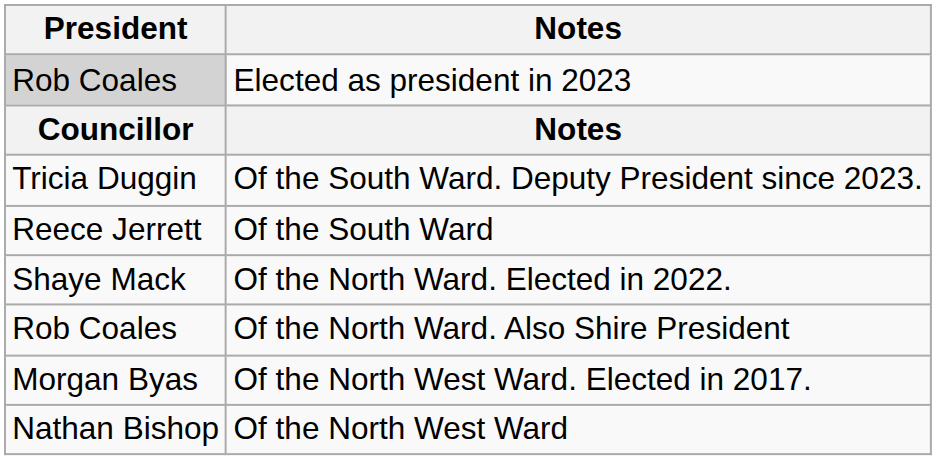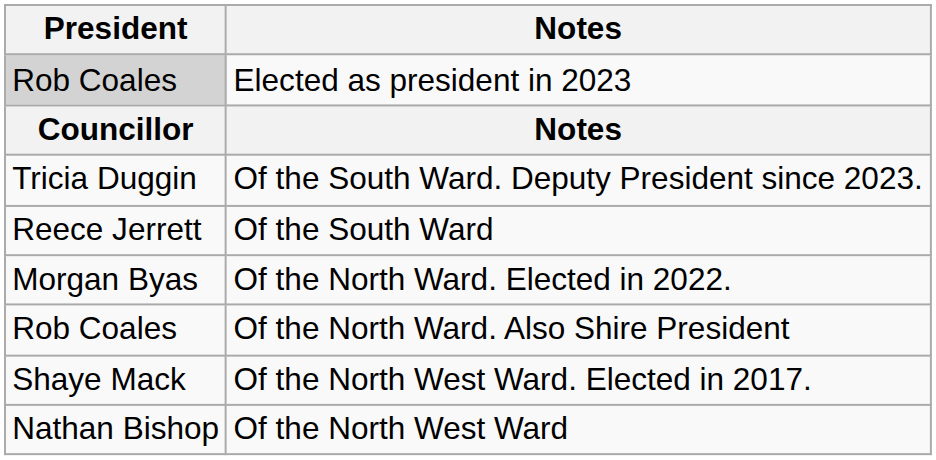Of the North Ward. Elected in 2022. | President: Shaye Mack -> Morgan Byas
Of the North West Ward. Elected in 2017. | President: Morgan Byas -> Shaye Mack
